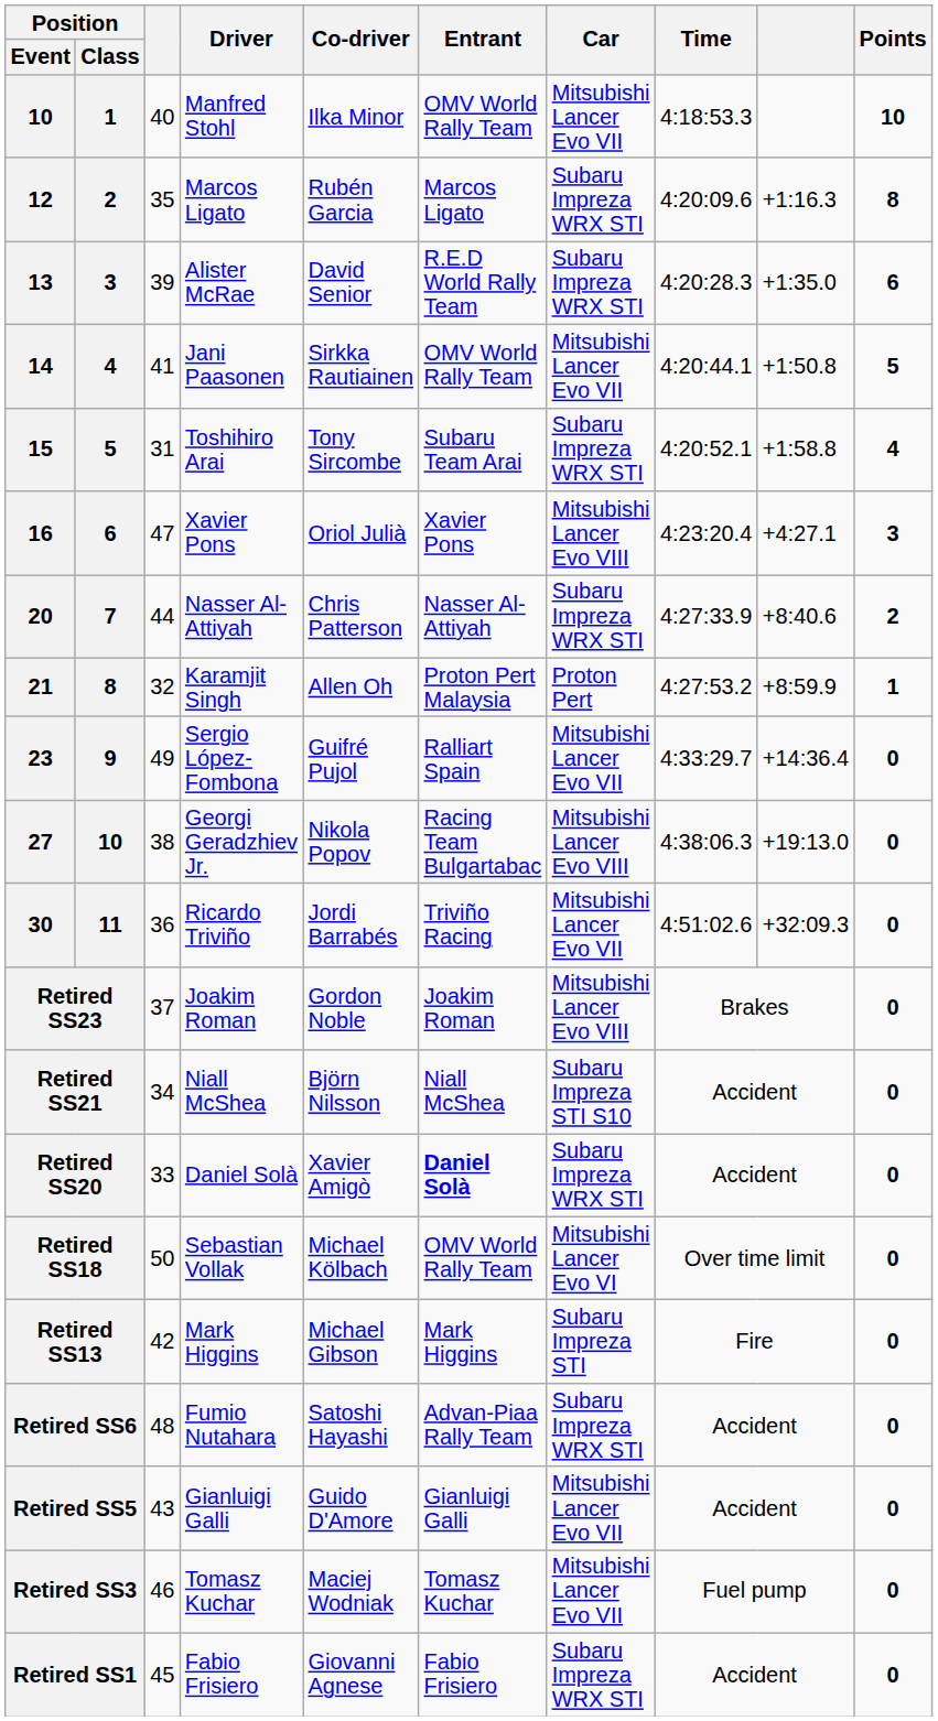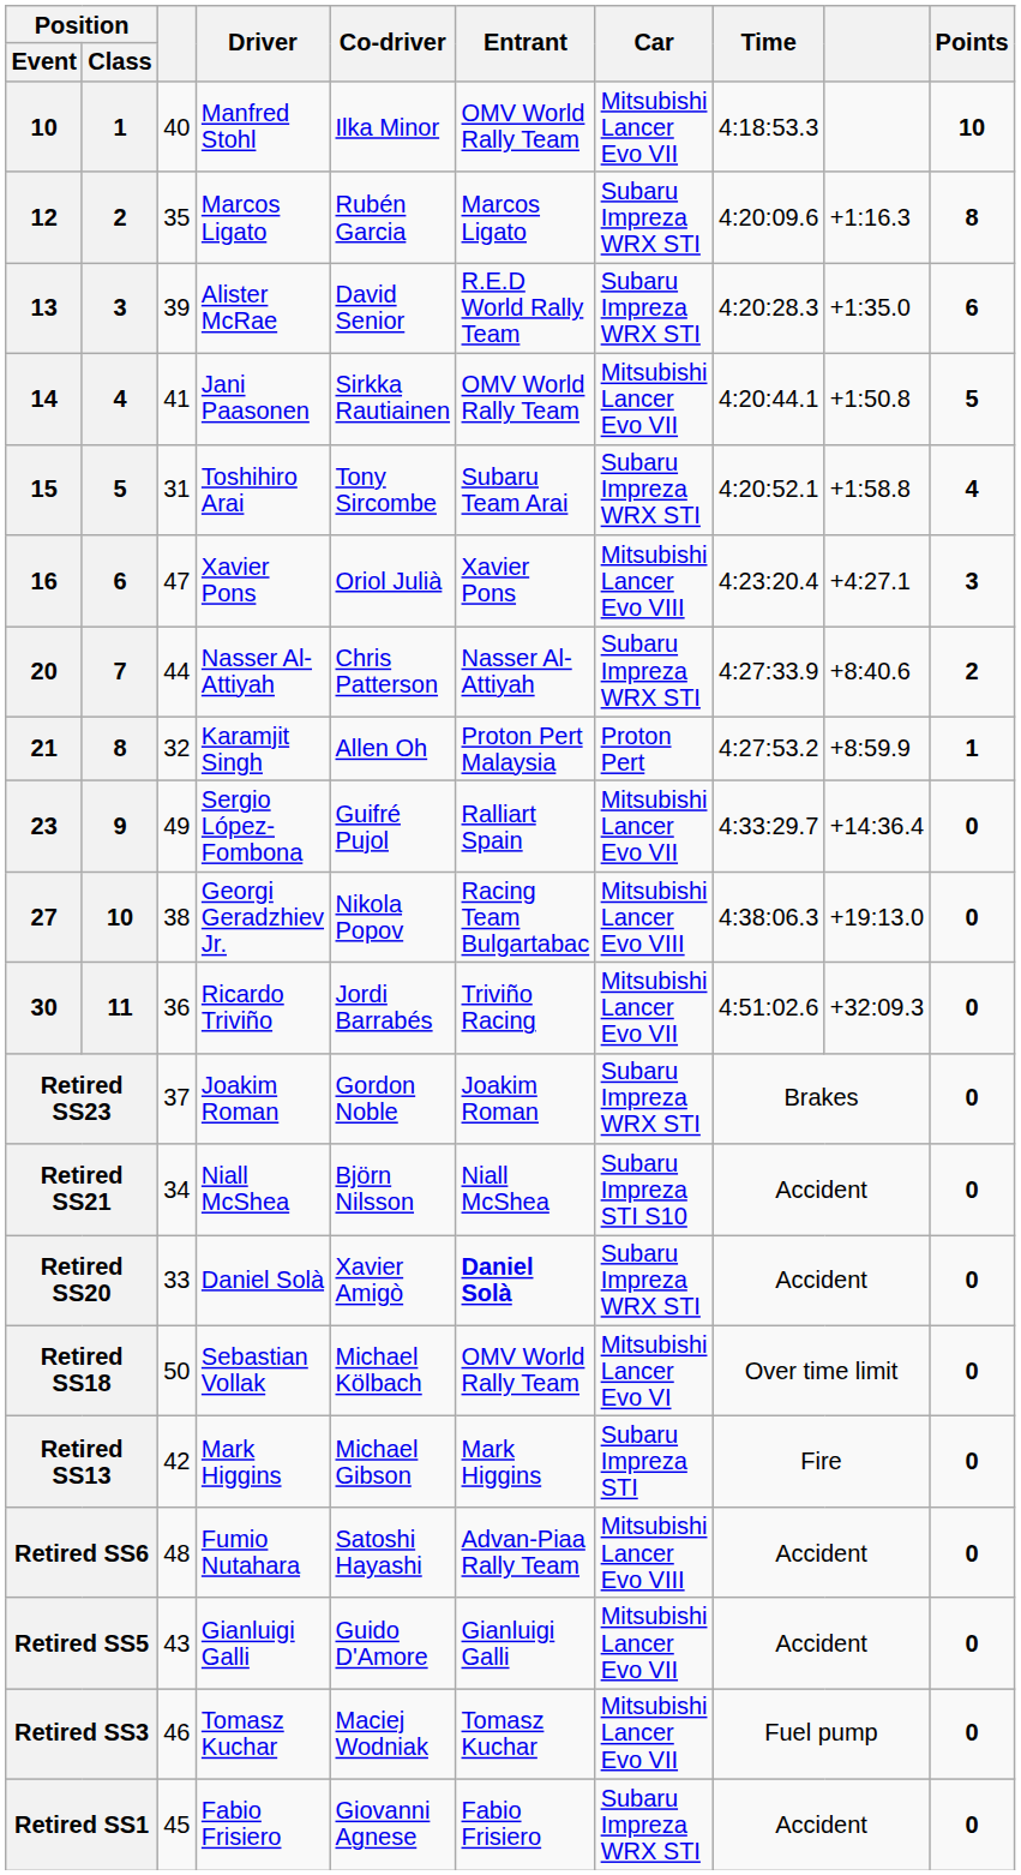Retired SS23 | Car: Mitsubishi Lancer Evo VIII -> Subaru Impreza WRX STI
Retired SS6 | Car: Subaru Impreza WRX STI -> Mitsubishi Lancer Evo VIII
